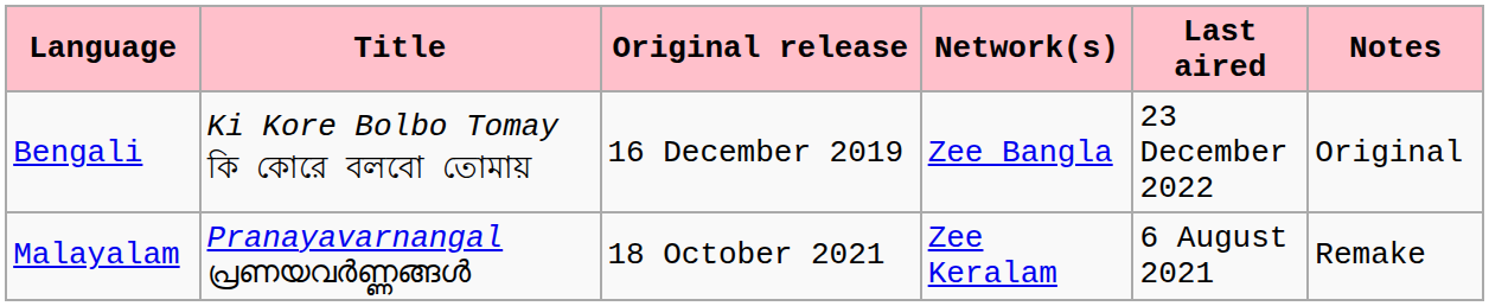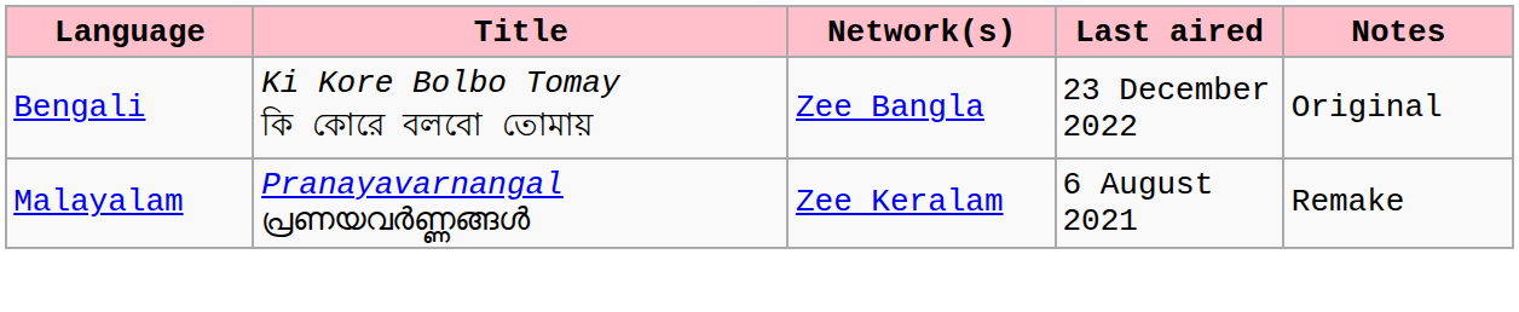- column: Original release | 16 December 2019 | 18 October 2021
